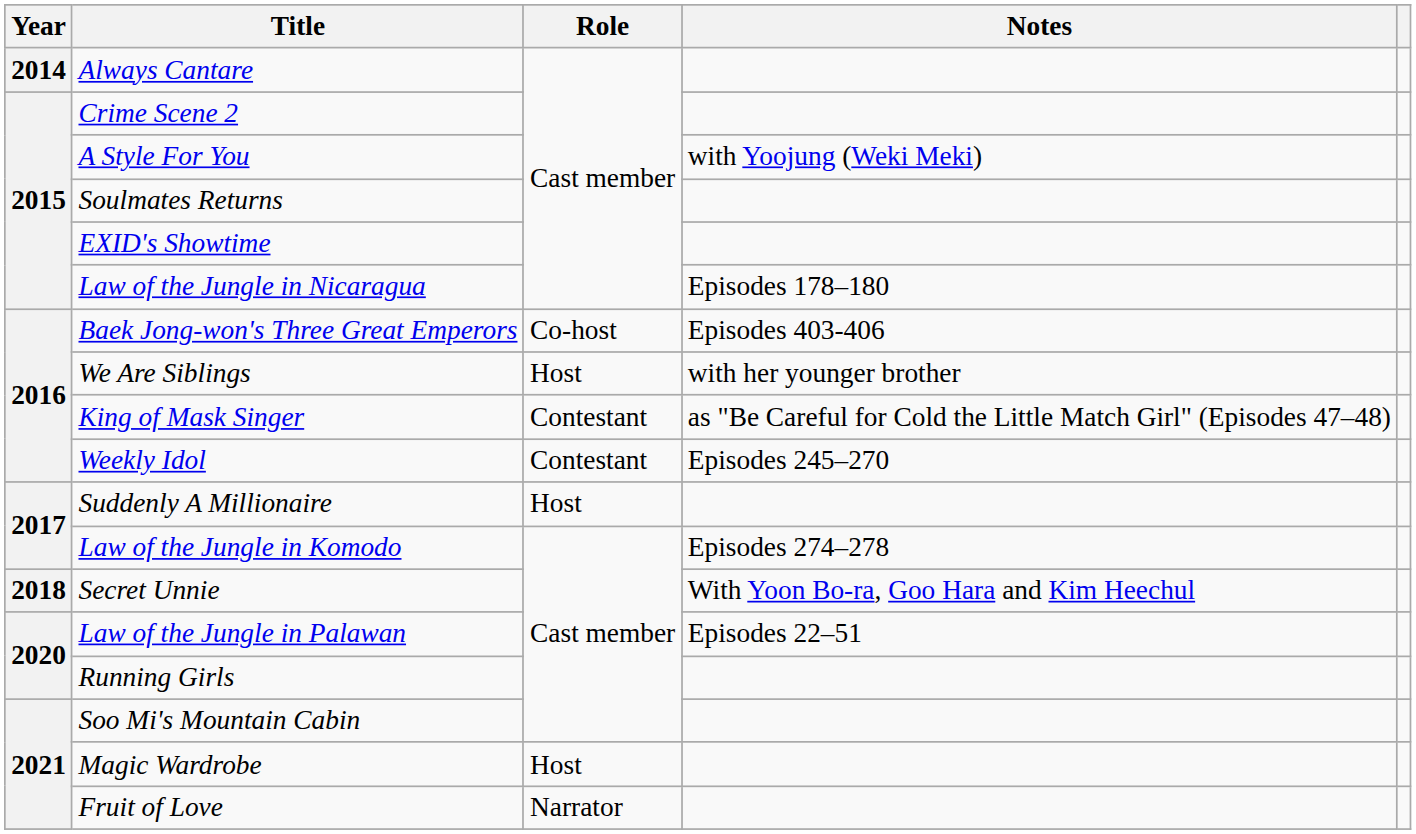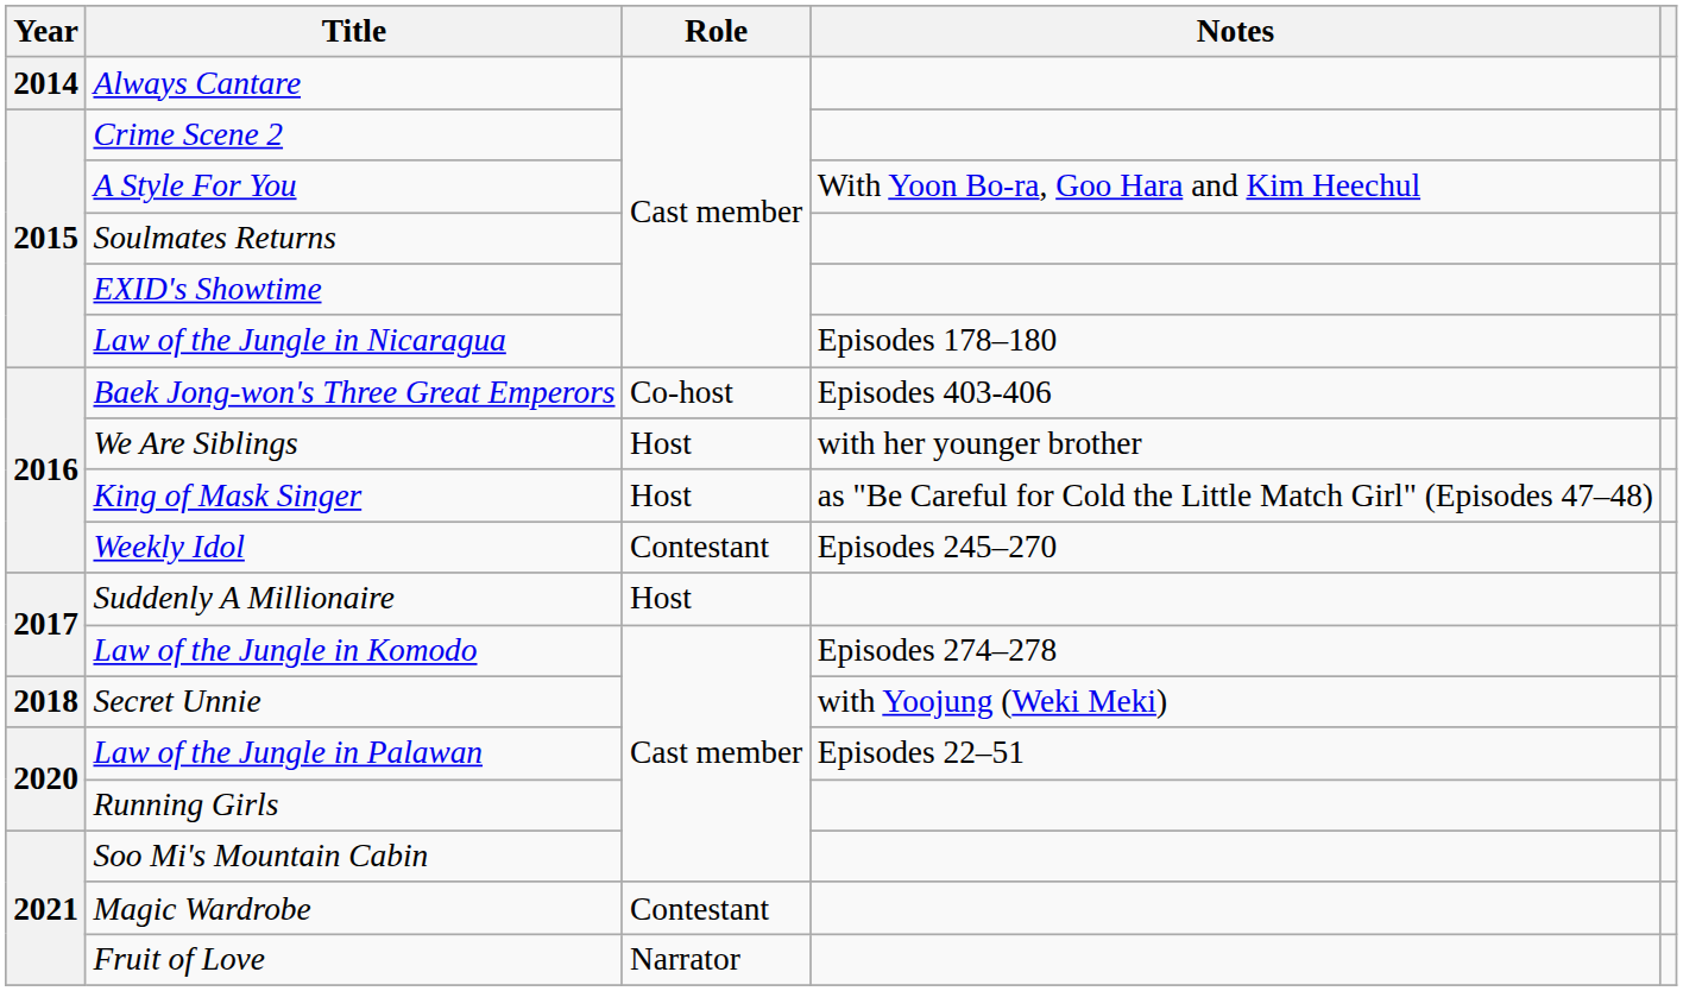A Style For You | Notes: with Yoojung (Weki Meki) -> With Yoon Bo-ra, Goo Hara and Kim Heechul
King of Mask Singer | Role: Contestant -> Host
Secret Unnie | Notes: With Yoon Bo-ra, Goo Hara and Kim Heechul -> with Yoojung (Weki Meki)
Magic Wardrobe | Role: Host -> Contestant
